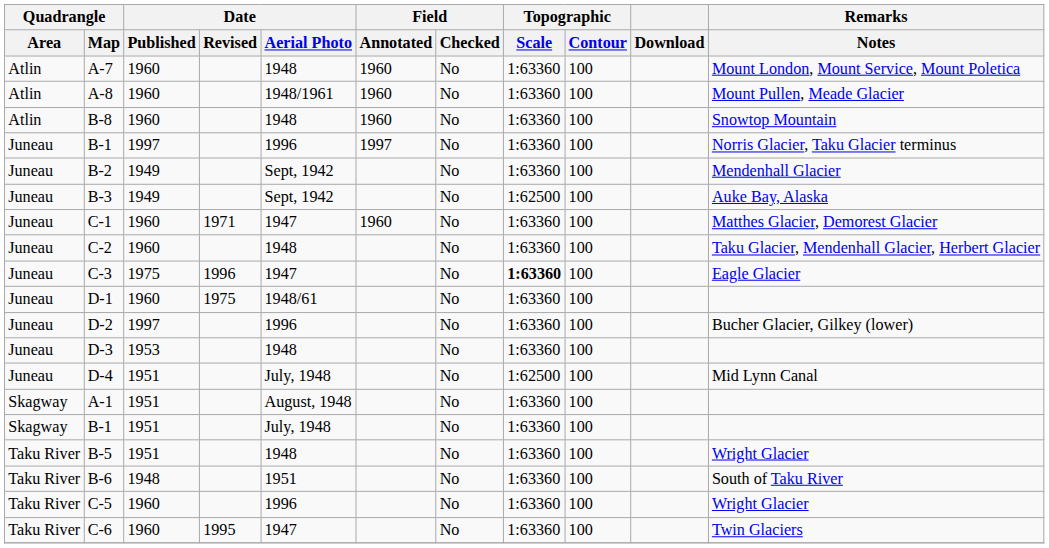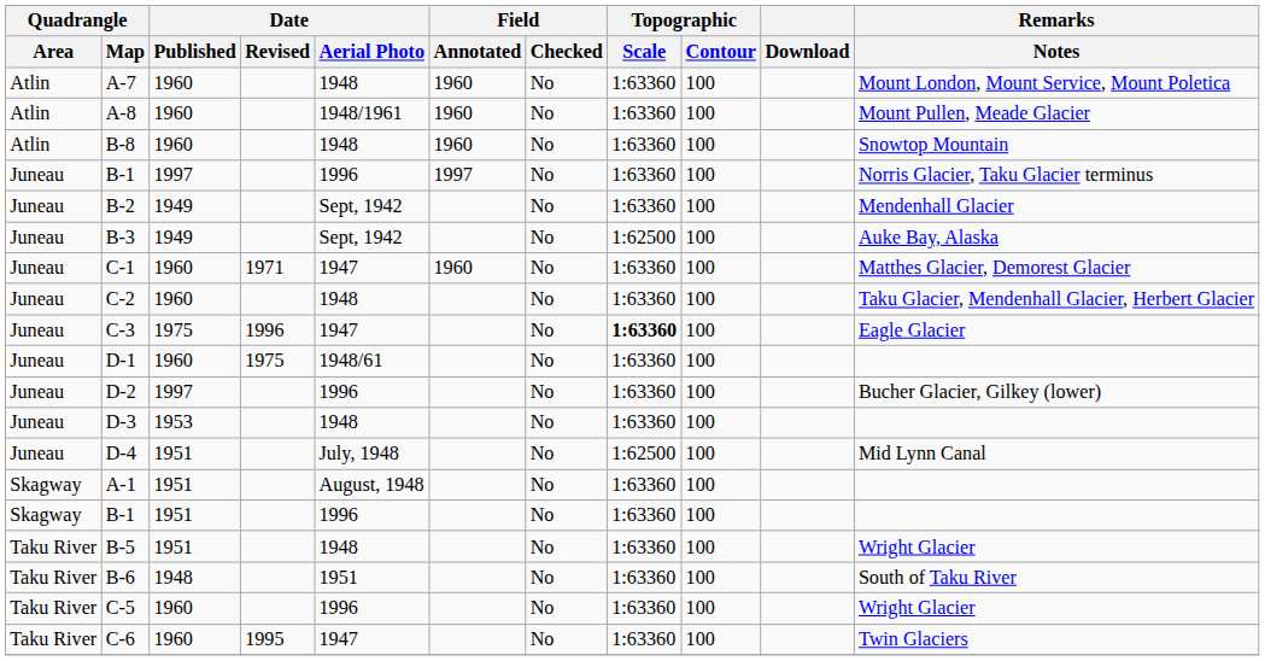B-1 / 1951 | Date / Aerial Photo: July, 1948 -> 1996
